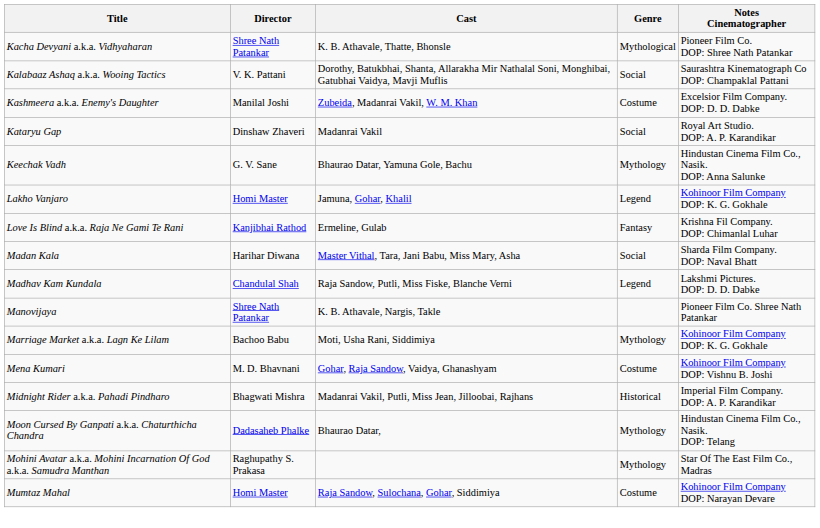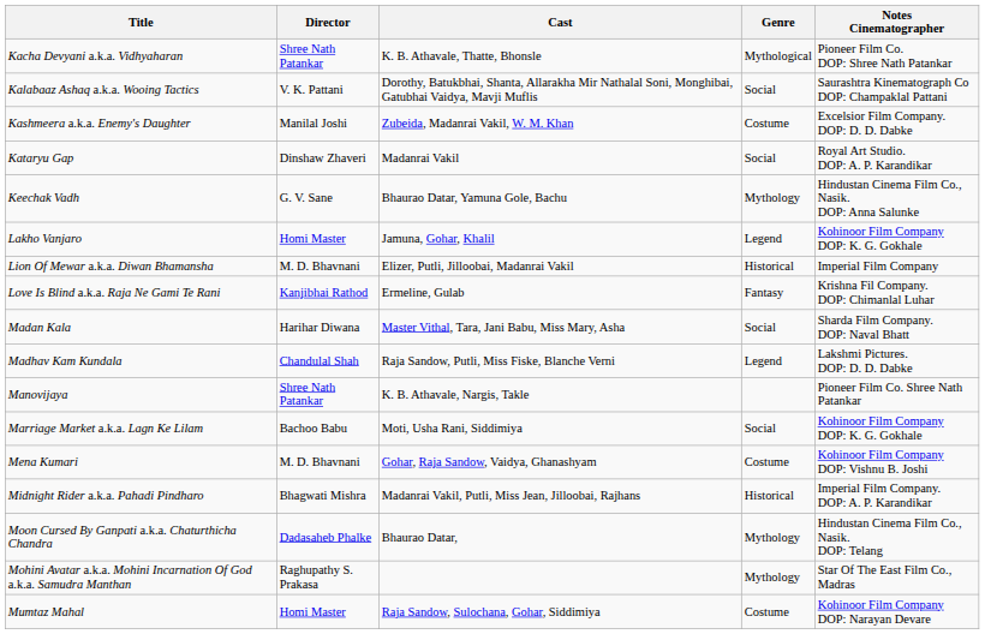+ row: Lion Of Mewar a.k.a. Diwan Bhamansha | M. D. Bhavnani | Elizer, Putli, Jilloobai, Madanrai Vakil | Historical | Imperial Film Company
Marriage Market a.k.a. Lagn Ke Lilam | Genre: Mythology -> Social
